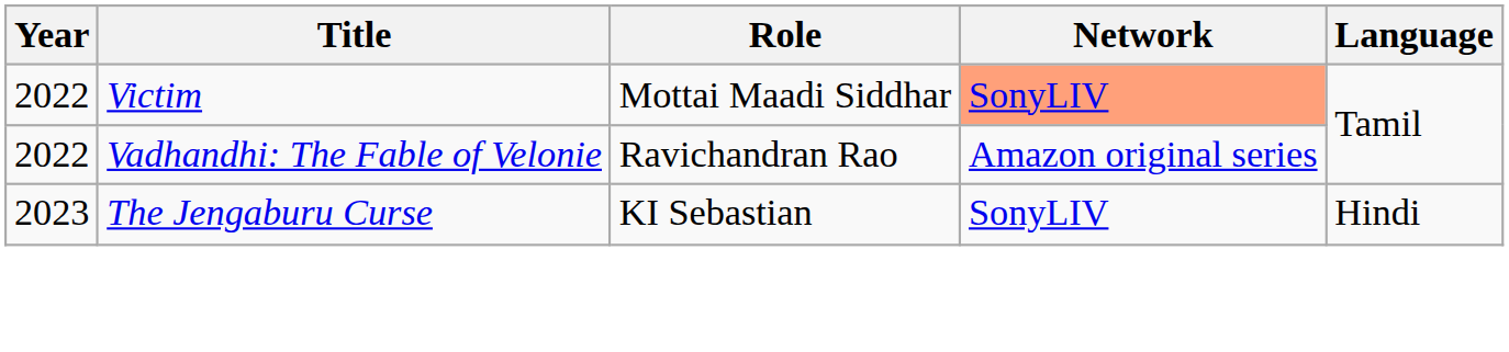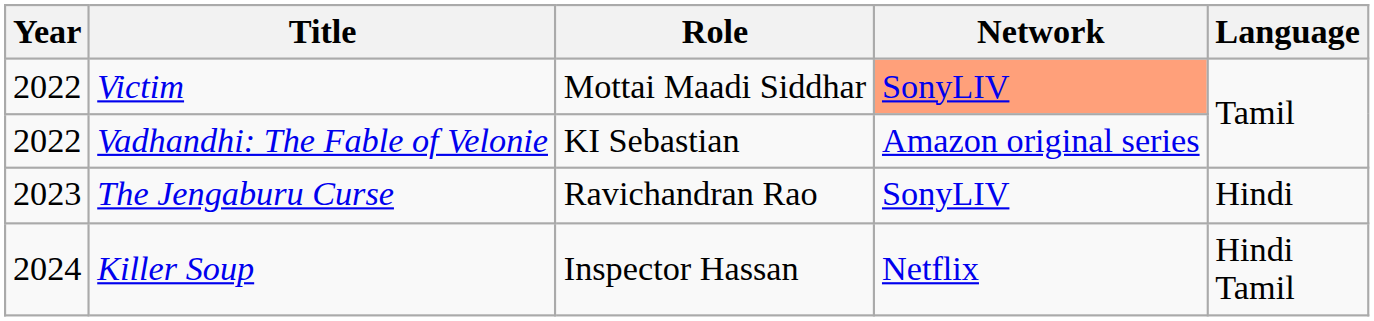Vadhandhi: The Fable of Velonie | Role: Ravichandran Rao -> KI Sebastian
The Jengaburu Curse | Role: KI Sebastian -> Ravichandran Rao
+ row: 2024 | Killer Soup | Inspector Hassan | Netflix | Hindi Tamil
